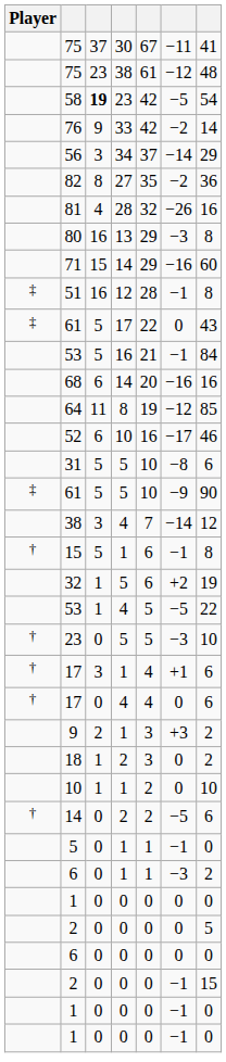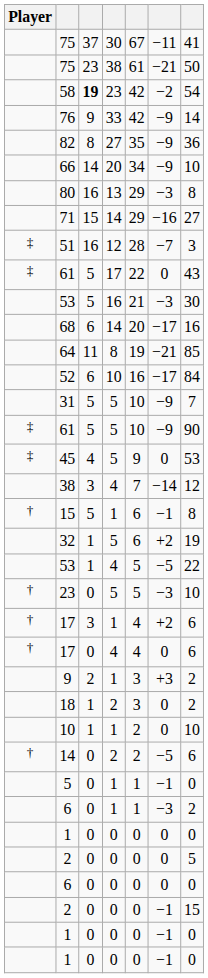75 / 38 | column 6: −12 -> −21
75 / 38 | column 7: 48 -> 50
58 | column 6: −5 -> −2
76 | column 6: −2 -> −9
- row: 56 | 3 | 34 | 37 | −14 | 29
82 | column 6: −2 -> −9
+ row: 66 | 14 | 20 | 34 | −9 | 10
- row: 81 | 4 | 28 | 32 | −26 | 16
71 | column 7: 60 -> 27
51 | column 6: −1 -> −7
51 | column 7: 8 -> 3
53 / 16 | column 6: −1 -> −3
53 / 16 | column 7: 84 -> 30
68 | column 6: −16 -> −17
64 | column 6: −12 -> −21
52 | column 7: 46 -> 84
31 | column 6: −8 -> −9
31 | column 7: 6 -> 7
+ row: ‡ | 45 | 4 | 5 | 9 | 0 | 53
17 / 1 | column 6: +1 -> +2
